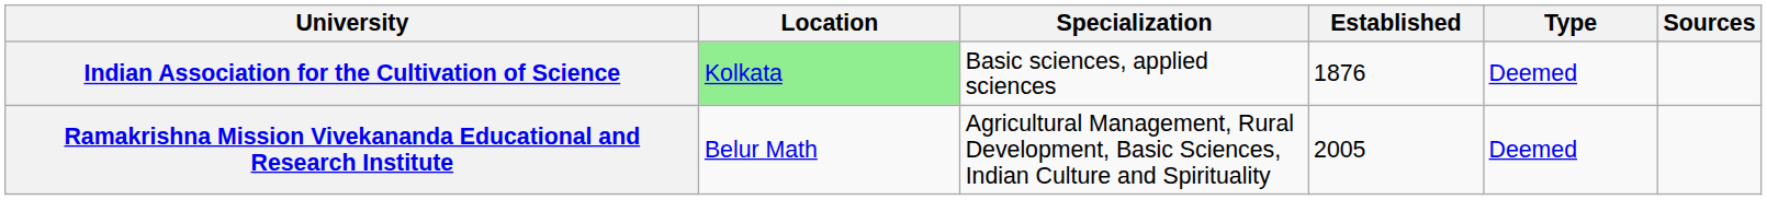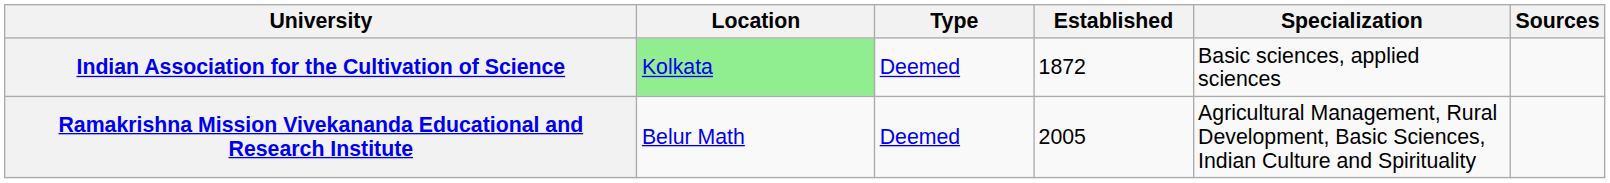columns swapped: Type <-> Specialization
Indian Association for the Cultivation of Science | Established: 1876 -> 1872
